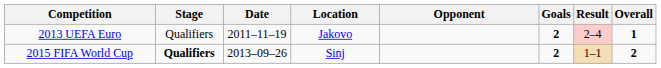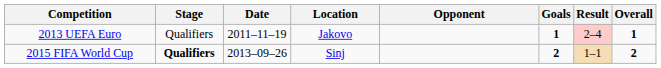2013 UEFA Euro | Goals: 2 -> 1
